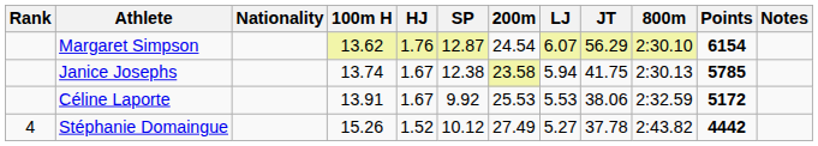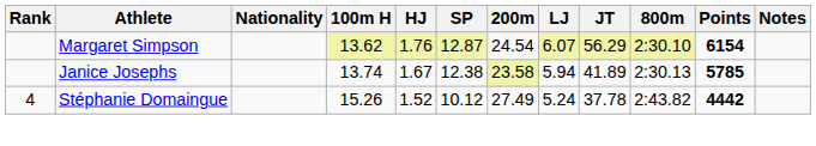Janice Josephs | JT: 41.75 -> 41.89
- row: Céline Laporte | 13.91 | 1.67 | 9.92 | 25.53 | 5.53 | 38.06 | 2:32.59 | 5172
Stéphanie Domaingue | LJ: 5.27 -> 5.24
